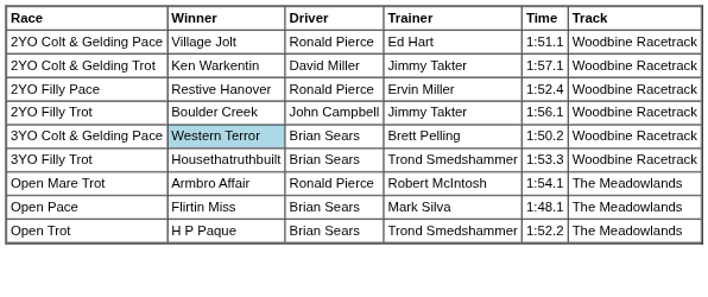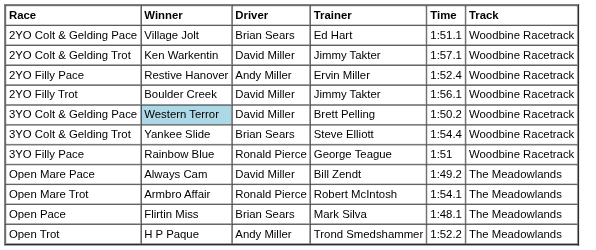2YO Colt & Gelding Pace | Driver: Ronald Pierce -> Brian Sears
2YO Filly Pace | Driver: Ronald Pierce -> Andy Miller
2YO Filly Trot | Driver: John Campbell -> David Miller
3YO Colt & Gelding Pace | Driver: Brian Sears -> David Miller
+ row: 3YO Colt & Gelding Trot | Yankee Slide | Brian Sears | Steve Elliott | 1:54.4 | Woodbine Racetrack
+ row: 3YO Filly Pace | Rainbow Blue | Ronald Pierce | George Teague | 1:51 | Woodbine Racetrack
- row: 3YO Filly Trot | Housethatruthbuilt | Brian Sears | Trond Smedshammer | 1:53.3 | Woodbine Racetrack
+ row: Open Mare Pace | Always Cam | David Miller | Bill Zendt | 1:49.2 | The Meadowlands
Open Trot | Driver: Brian Sears -> Andy Miller
